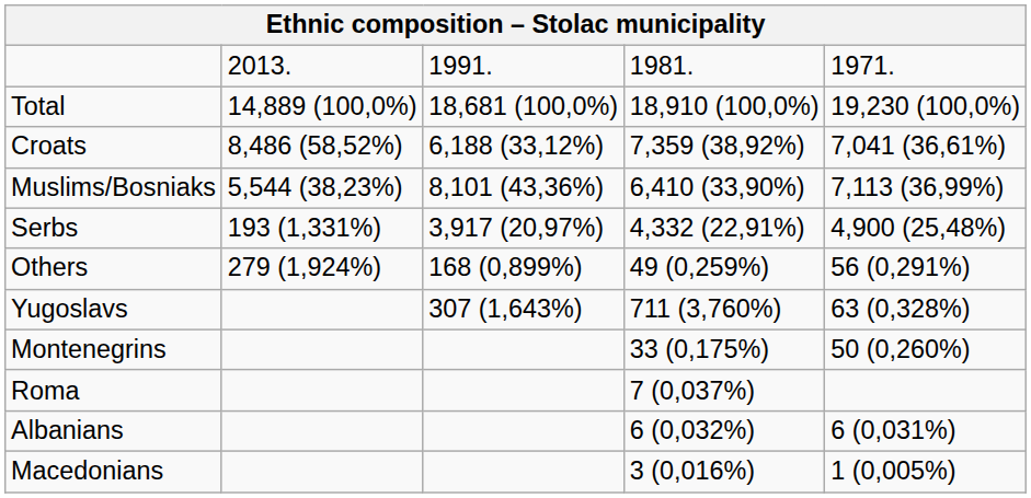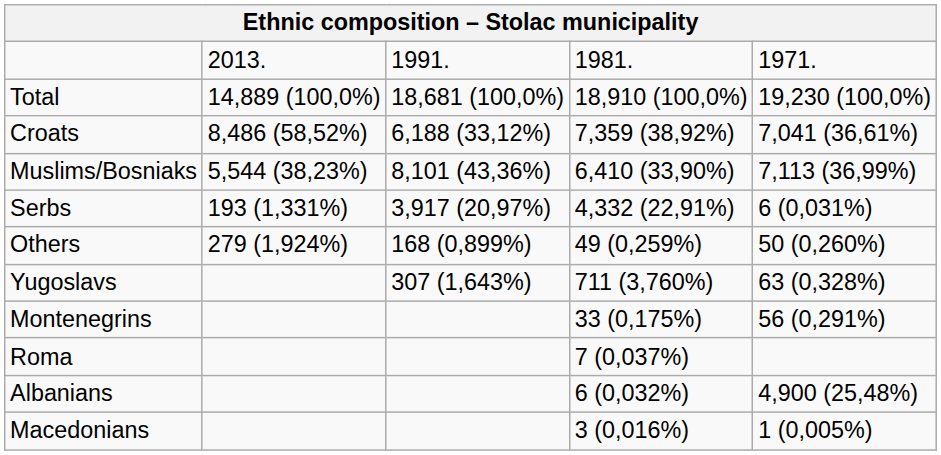Serbs | column 5: 4,900 (25,48%) -> 6 (0,031%)
Others | column 5: 56 (0,291%) -> 50 (0,260%)
Montenegrins | column 5: 50 (0,260%) -> 56 (0,291%)
Albanians | column 5: 6 (0,031%) -> 4,900 (25,48%)
